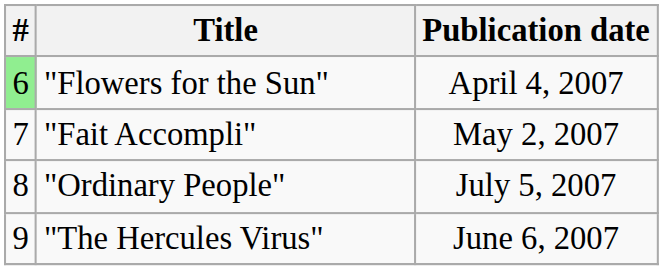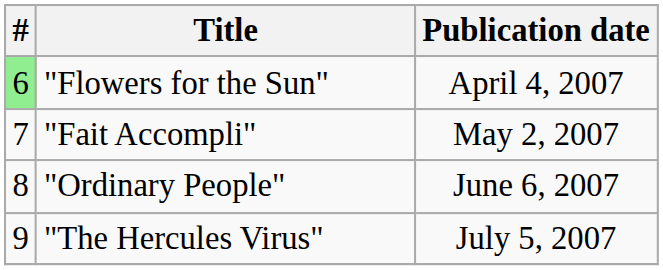"Ordinary People" | Publication date: July 5, 2007 -> June 6, 2007
"The Hercules Virus" | Publication date: June 6, 2007 -> July 5, 2007
